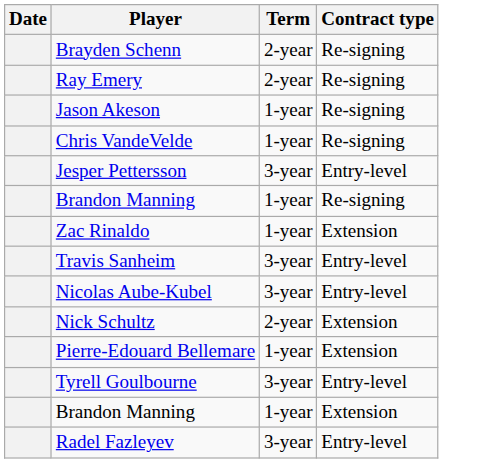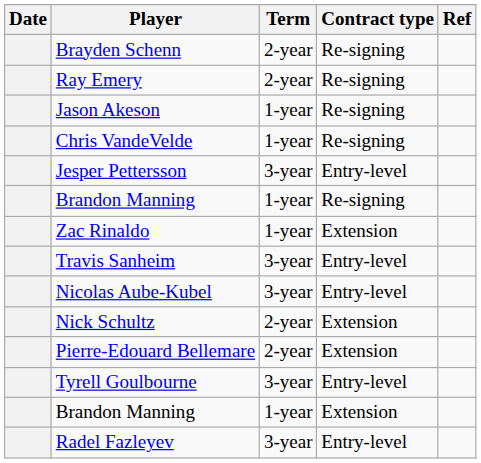+ column: Ref
Pierre-Edouard Bellemare | Term: 1-year -> 2-year
